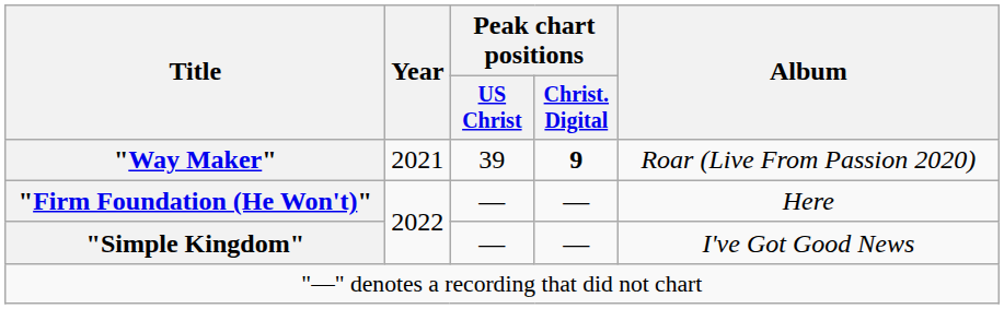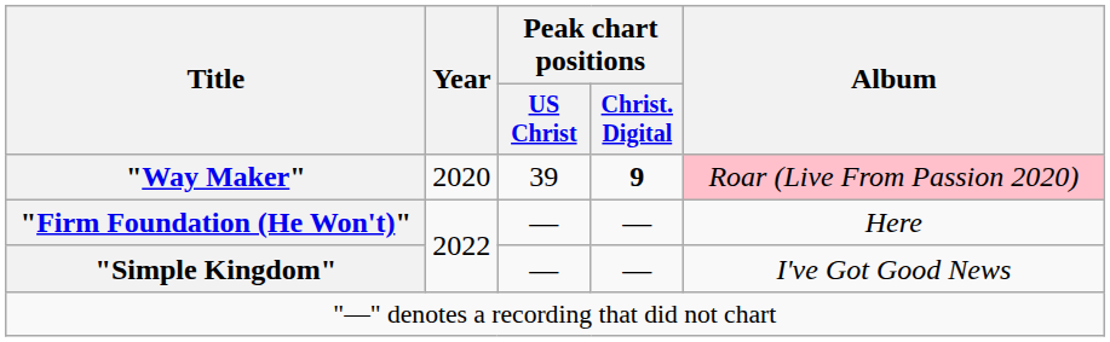"Way Maker" | Year: 2021 -> 2020
"Way Maker" | Album: no background -> pink background
